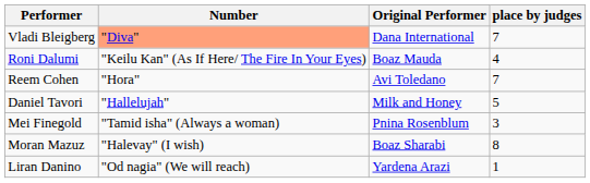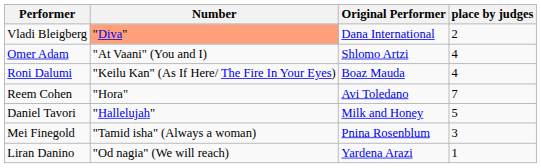Vladi Bleigberg | place by judges: 7 -> 2
+ row: Omer Adam | "At Vaani" (You and I) | Shlomo Artzi | 4
- row: Moran Mazuz | "Halevay" (I wish) | Boaz Sharabi | 8
